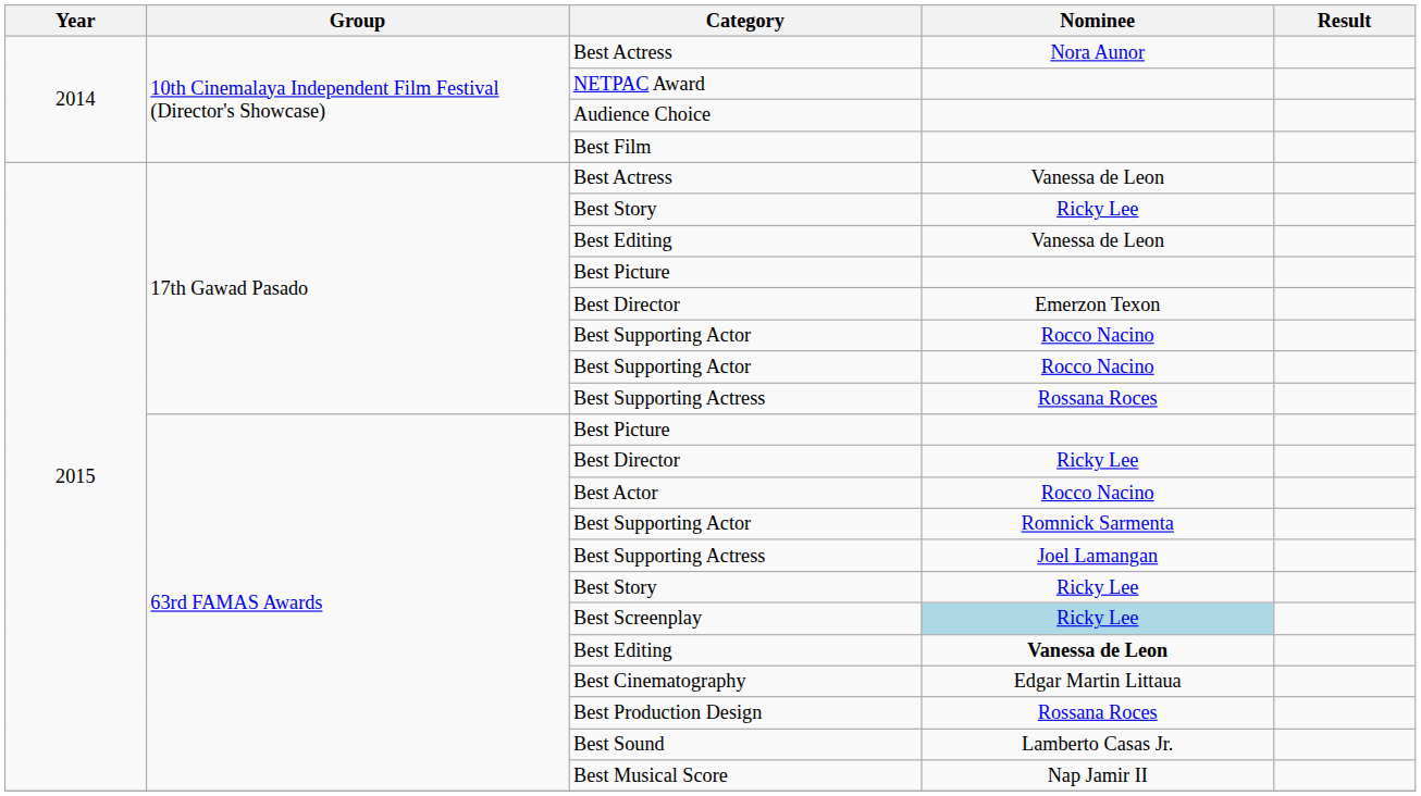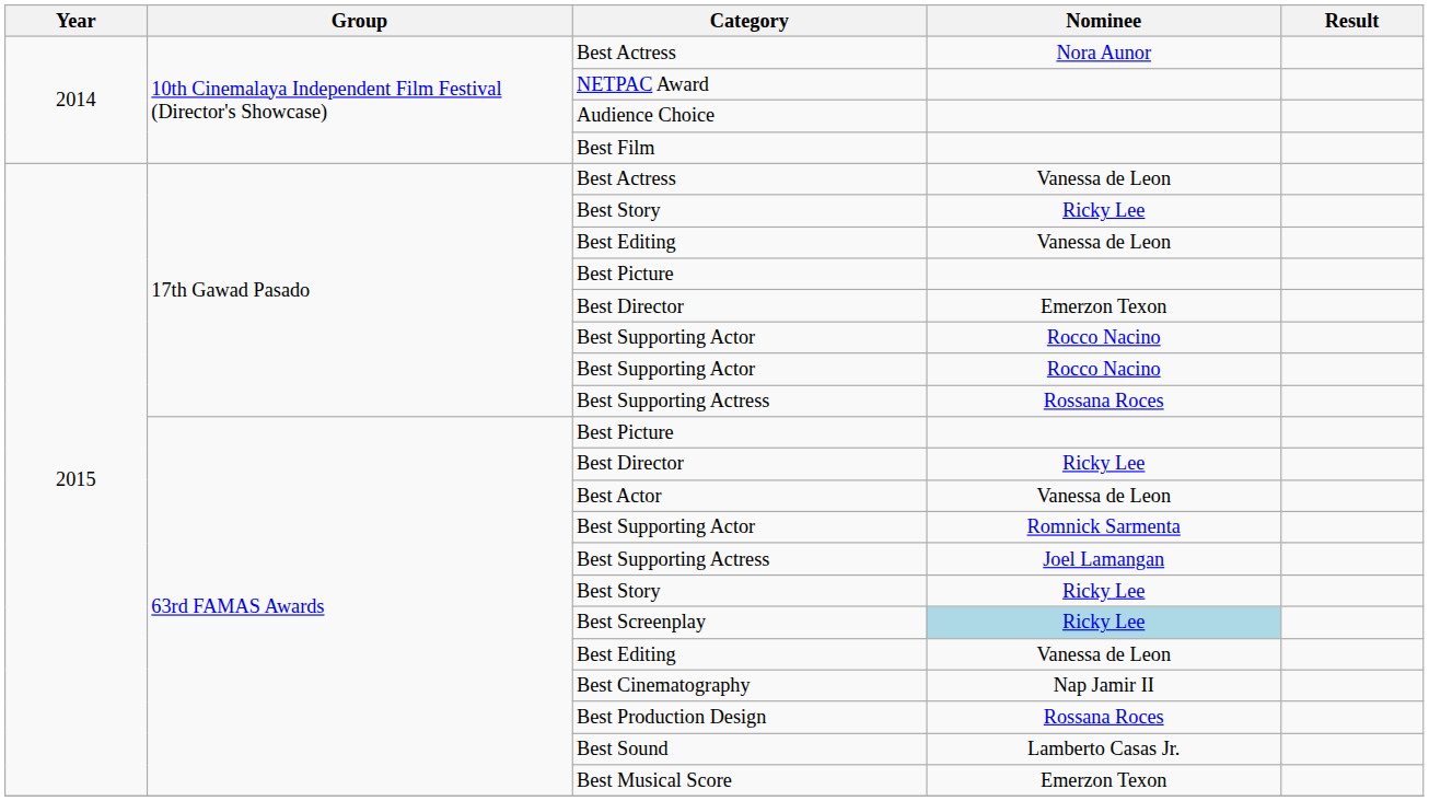Best Actor | Nominee: Rocco Nacino -> Vanessa de Leon
63rd FAMAS Awards / Best Editing | Nominee: bold -> normal
Best Cinematography | Nominee: Edgar Martin Littaua -> Nap Jamir II
Best Musical Score | Nominee: Nap Jamir II -> Emerzon Texon
